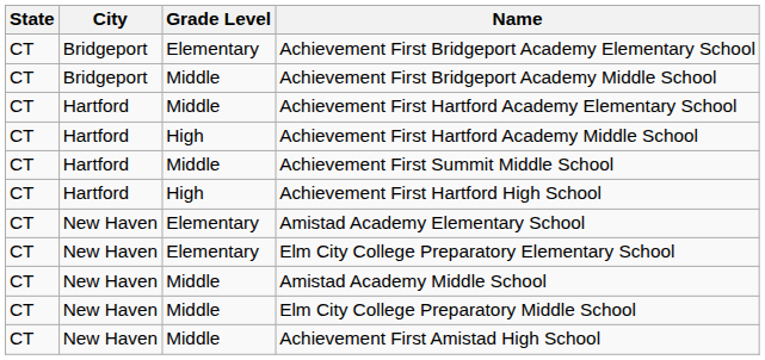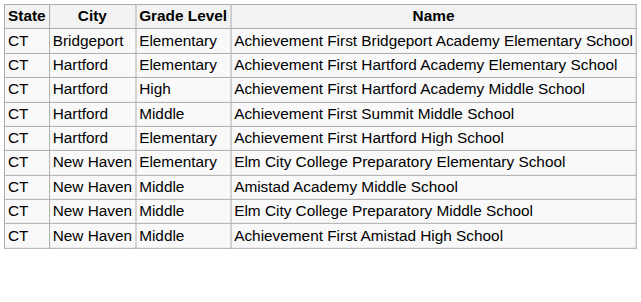- row: CT | Bridgeport | Middle | Achievement First Bridgeport Academy Middle School
Achievement First Hartford Academy Elementary School | Grade Level: Middle -> Elementary
Achievement First Hartford High School | Grade Level: High -> Elementary
- row: CT | New Haven | Elementary | Amistad Academy Elementary School
